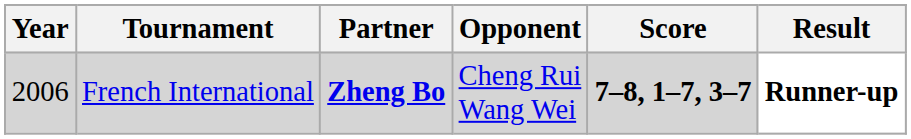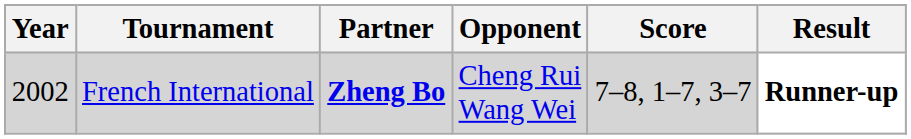French International | Year: 2006 -> 2002
French International | Score: bold -> normal
